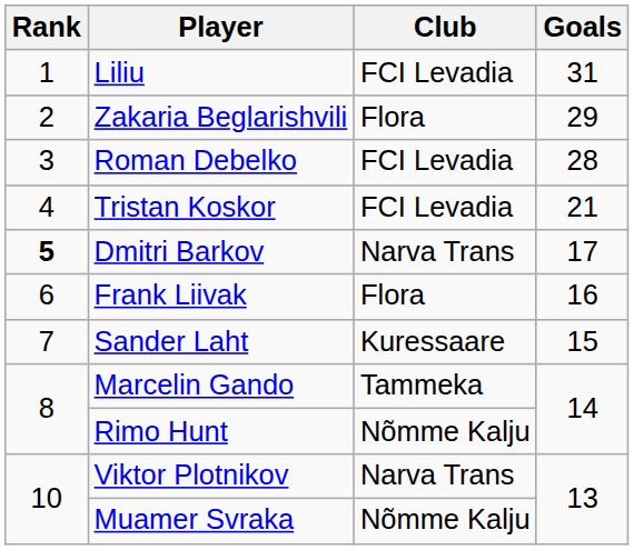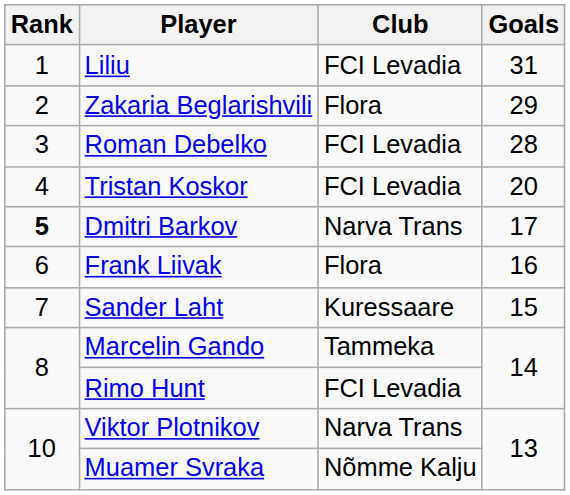Tristan Koskor | Goals: 21 -> 20
Rimo Hunt | Club: Nõmme Kalju -> FCI Levadia
